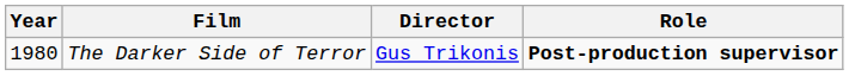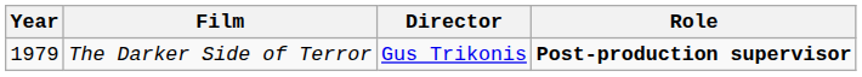The Darker Side of Terror | Year: 1980 -> 1979
